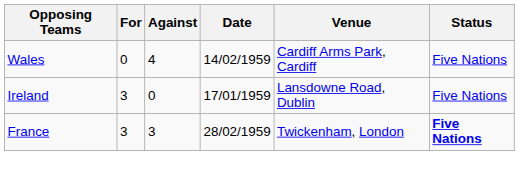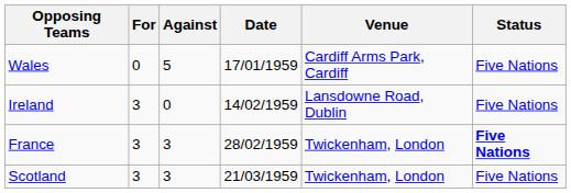Wales | Against: 4 -> 5
Wales | Date: 14/02/1959 -> 17/01/1959
Ireland | Date: 17/01/1959 -> 14/02/1959
+ row: Scotland | 3 | 3 | 21/03/1959 | Twickenham, London | Five Nations
